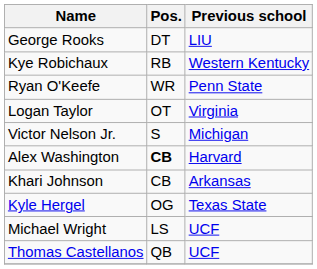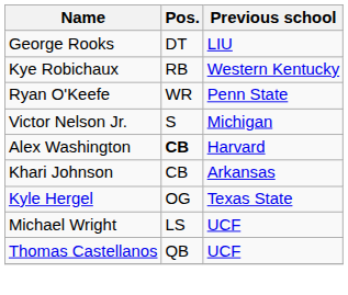- row: Logan Taylor | OT | Virginia
